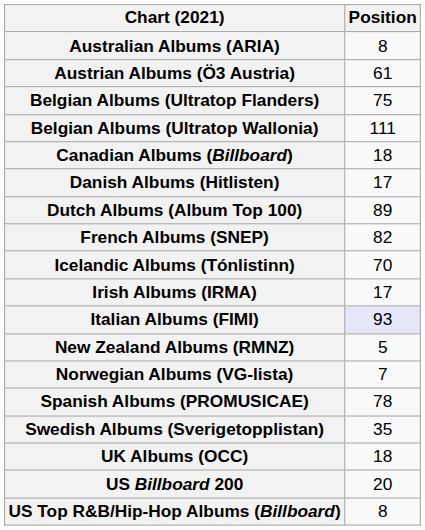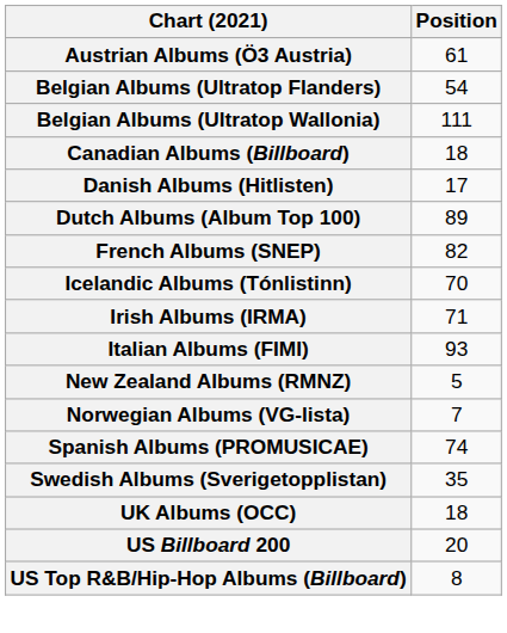- row: Australian Albums (ARIA) | 8
Belgian Albums (Ultratop Flanders) | Position: 75 -> 54
Irish Albums (IRMA) | Position: 17 -> 71
Italian Albums (FIMI) | Position: lavender background -> no background
Spanish Albums (PROMUSICAE) | Position: 78 -> 74
